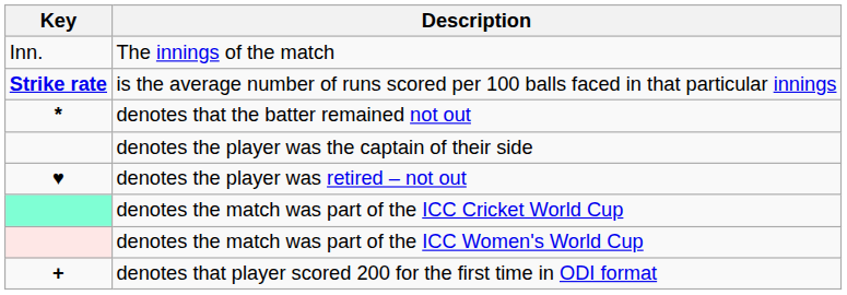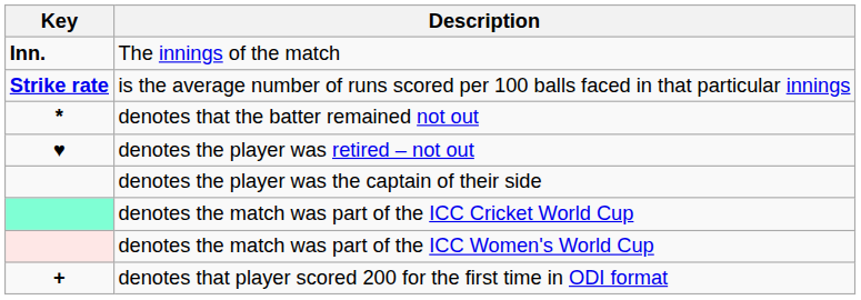The innings of the match | Key: normal -> bold
rows swapped: denotes the player was the captain of their side <-> denotes the player was retired – not out
